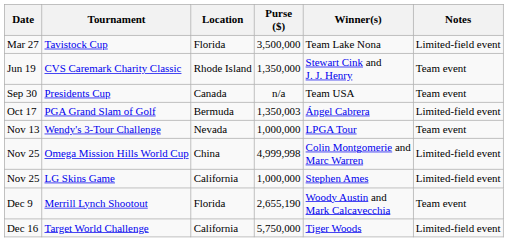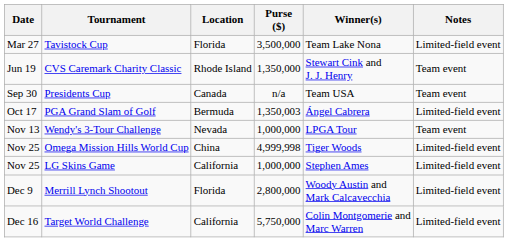Omega Mission Hills World Cup | Winner(s): Colin Montgomerie and Marc Warren -> Tiger Woods
Merrill Lynch Shootout | Purse ($): 2,655,190 -> 2,800,000
Merrill Lynch Shootout | Notes: Team event -> Limited-field event
Target World Challenge | Winner(s): Tiger Woods -> Colin Montgomerie and Marc Warren
